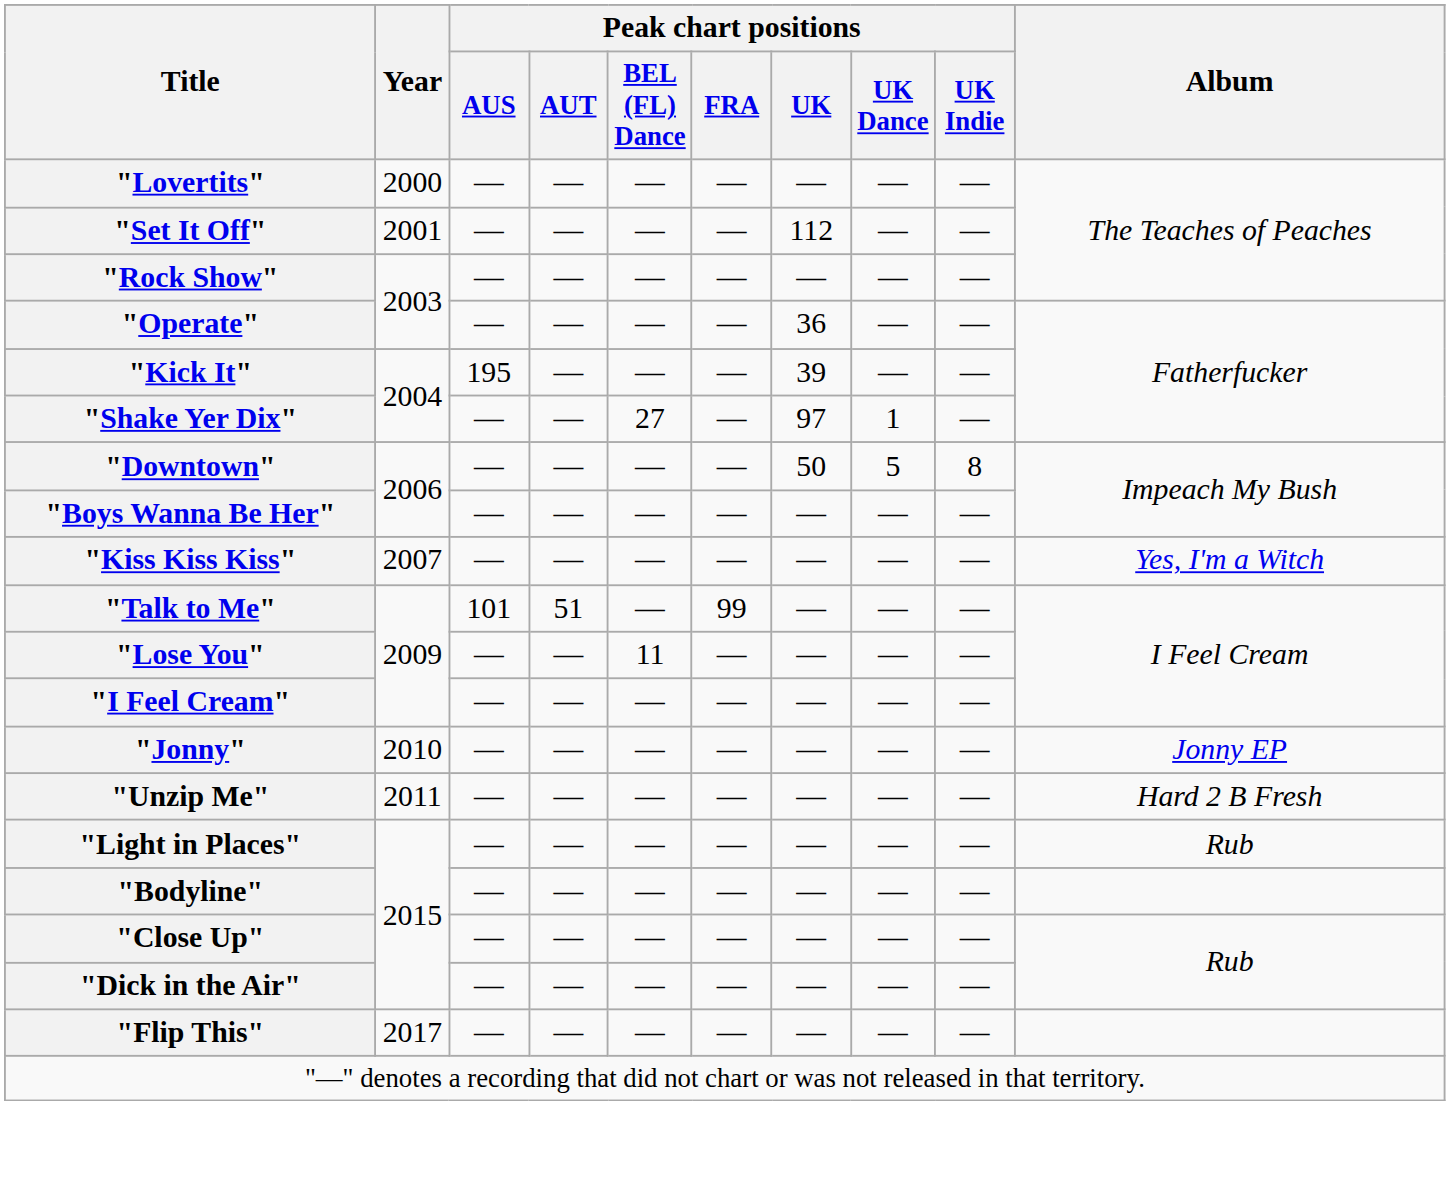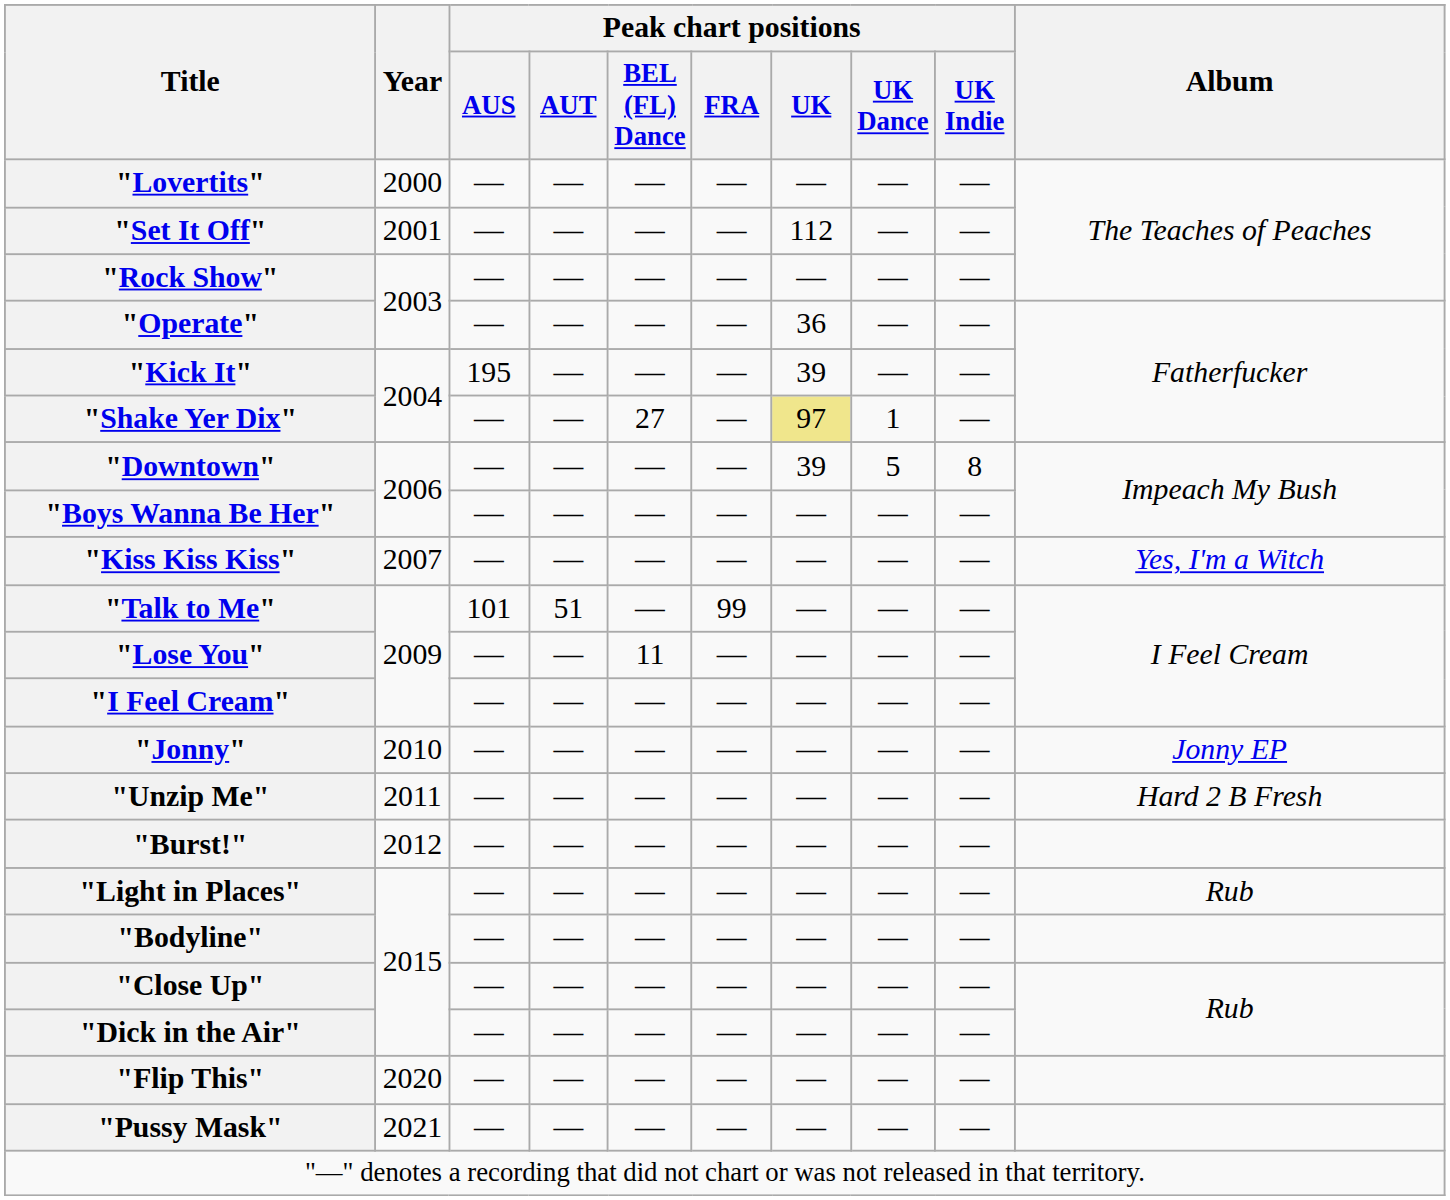"Shake Yer Dix" | Peak chart positions / UK: no background -> khaki background
"Downtown" | Peak chart positions / UK: 50 -> 39
+ row: "Burst!" | 2012 | — | — | — | — | — | — | —
"Flip This" | Year: 2017 -> 2020
+ row: "Pussy Mask" | 2021 | — | — | — | — | — | — | —
